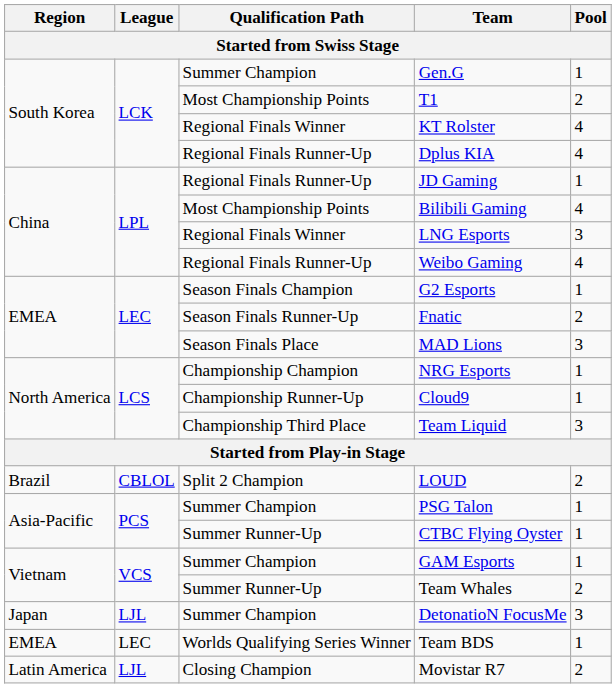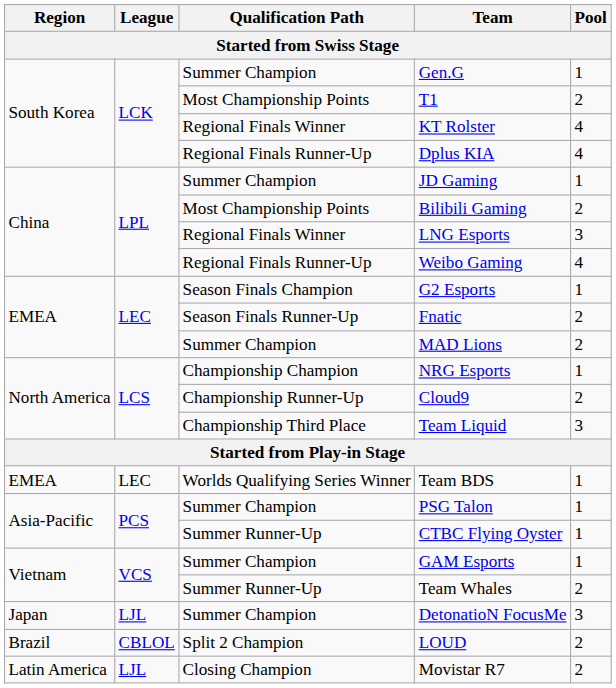JD Gaming | Qualification Path: Regional Finals Runner-Up -> Summer Champion
Bilibili Gaming | Pool: 4 -> 2
MAD Lions | Qualification Path: Season Finals Place -> Summer Champion
MAD Lions | Pool: 3 -> 2
Cloud9 | Pool: 1 -> 2
rows swapped: Team BDS <-> LOUD
